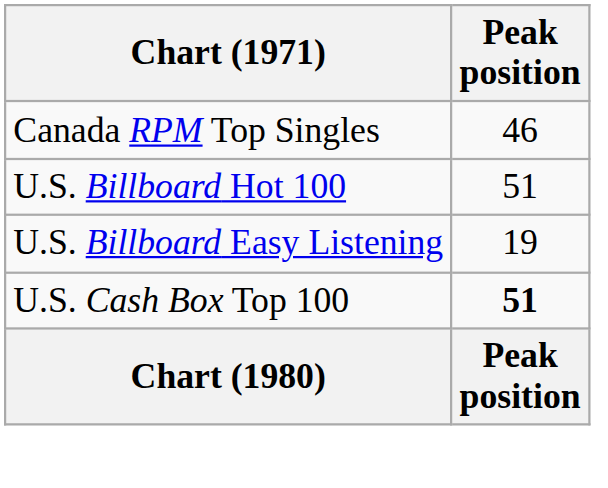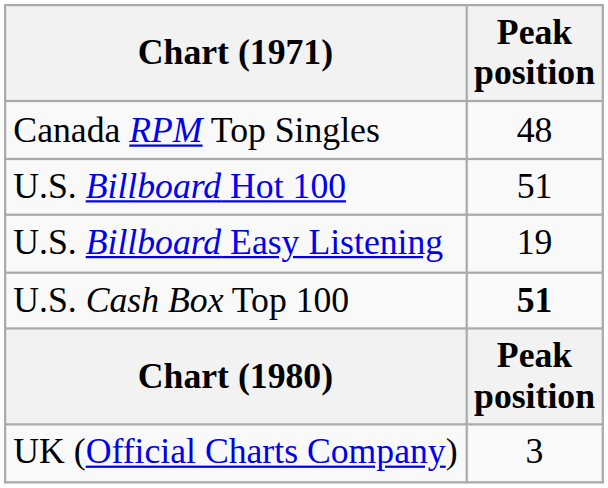Canada RPM Top Singles | Peak position: 46 -> 48
+ row: UK (Official Charts Company) | 3
